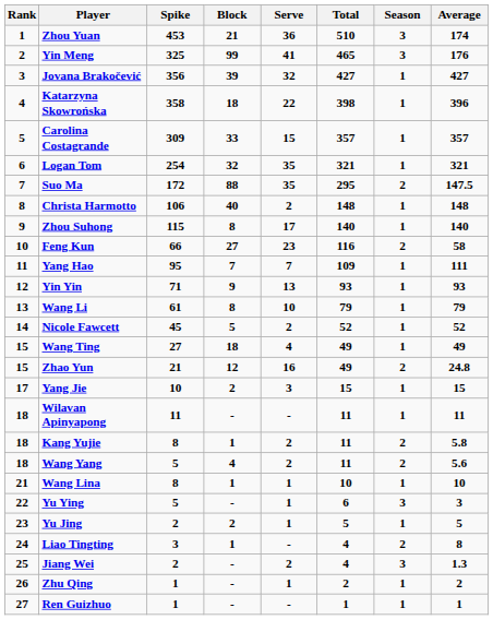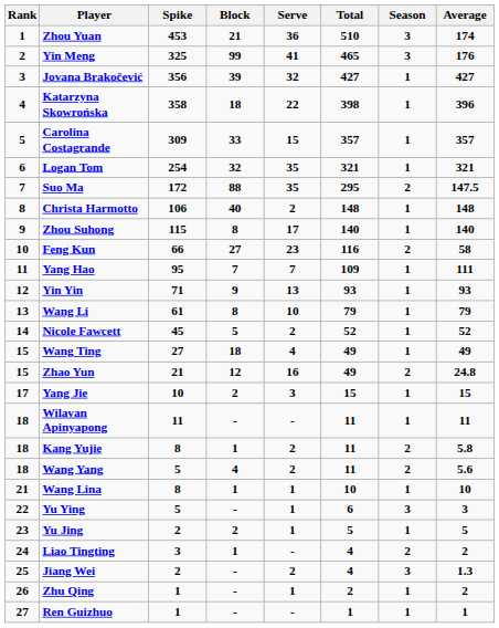Liao Tingting | Average: 8 -> 2
